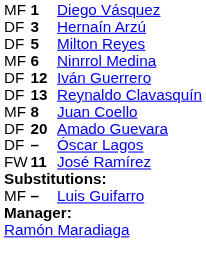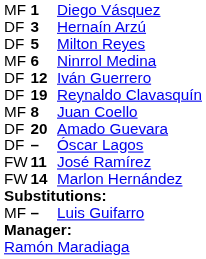Reynaldo Clavasquín | column 2: 13 -> 19
+ row: FW | 14 | Marlon Hernández
